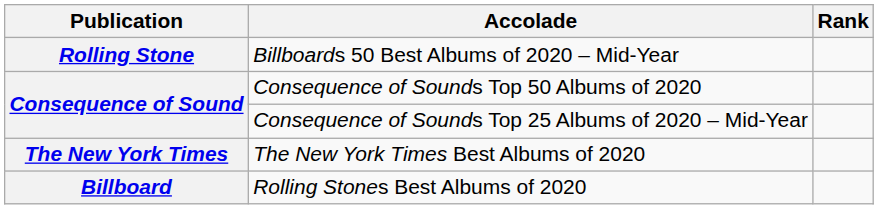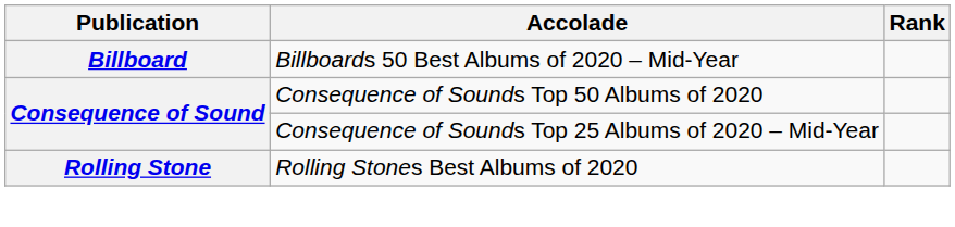Billboards 50 Best Albums of 2020 – Mid-Year | Publication: Rolling Stone -> Billboard
- row: The New York Times | The New York Times Best Albums of 2020
Rolling Stones Best Albums of 2020 | Publication: Billboard -> Rolling Stone
